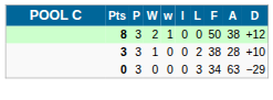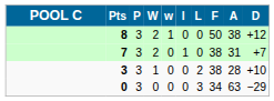+ row: 7 | 3 | 2 | 0 | 1 | 0 | 38 | 31 | +7
